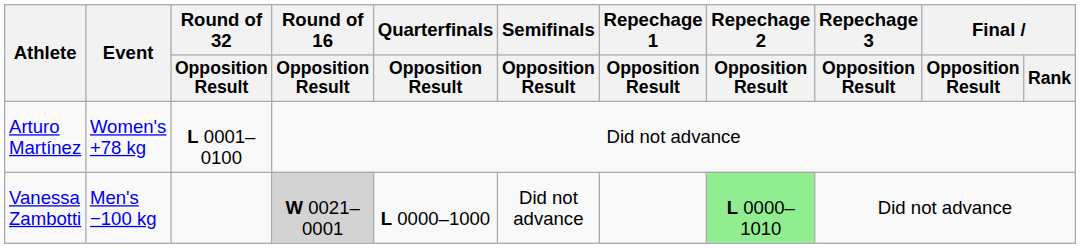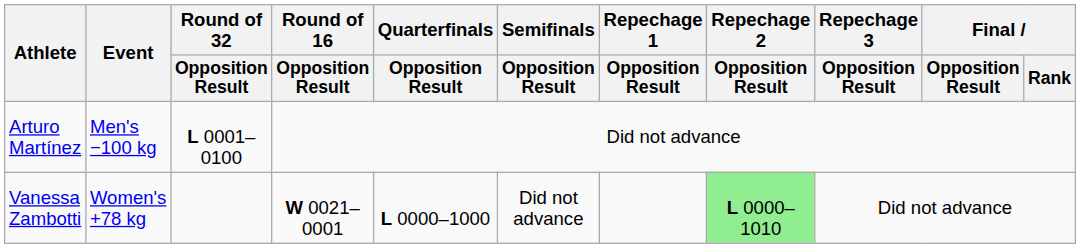Arturo Martínez | Event: Women's +78 kg -> Men's −100 kg
Vanessa Zambotti | Event: Men's −100 kg -> Women's +78 kg
Vanessa Zambotti | Round of 16 / Opposition Result: lightgrey background -> no background
